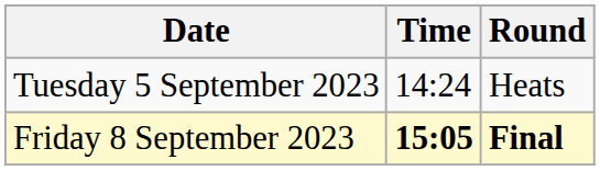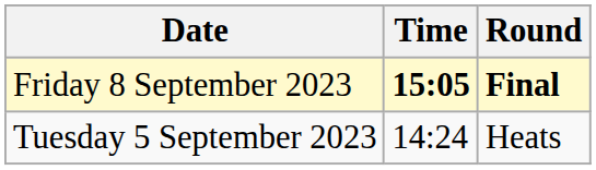rows swapped: Tuesday 5 September 2023 <-> Friday 8 September 2023
